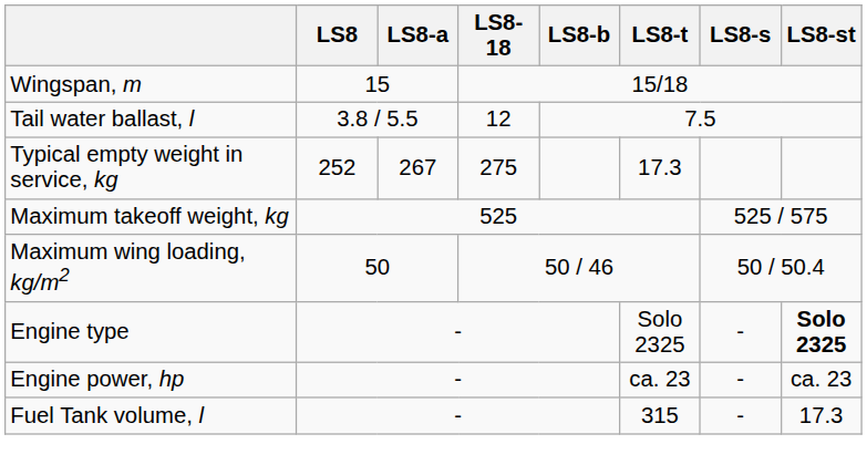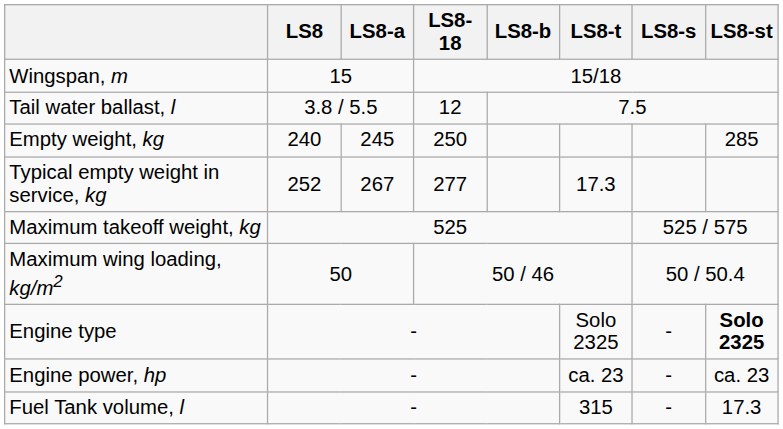+ row: Empty weight, kg | 240 | 245 | 250 | 285
Typical empty weight in service, kg | LS8-18: 275 -> 277
